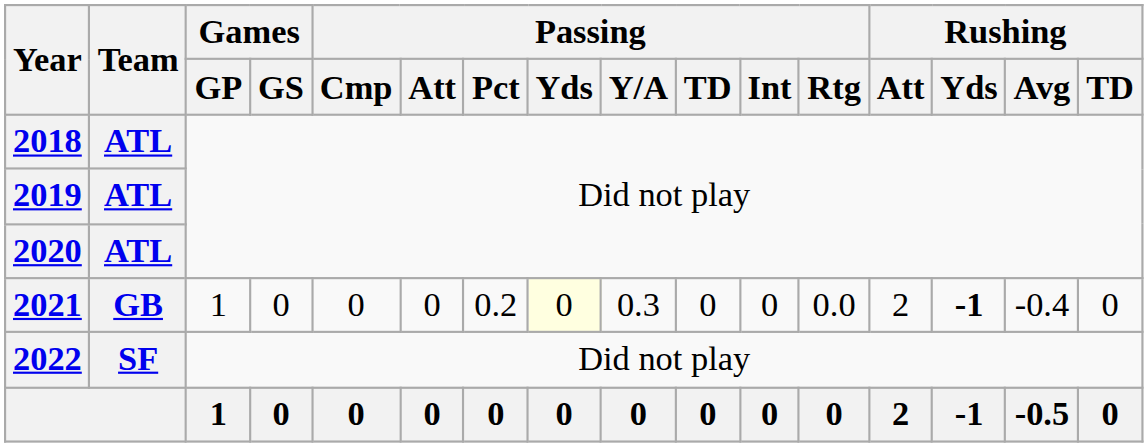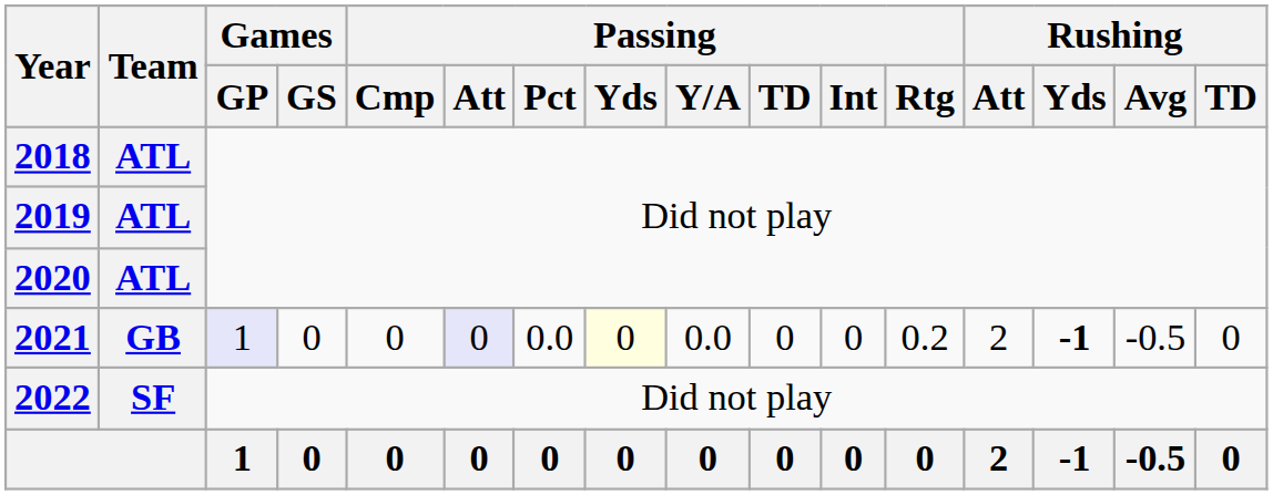GB | Games / GP: no background -> lavender background
GB | Passing / Att: no background -> lavender background
GB | Passing / Pct: 0.2 -> 0.0
GB | Passing / Y/A: 0.3 -> 0.0
GB | Passing / Rtg: 0.0 -> 0.2
GB | Rushing / Avg: -0.4 -> -0.5
